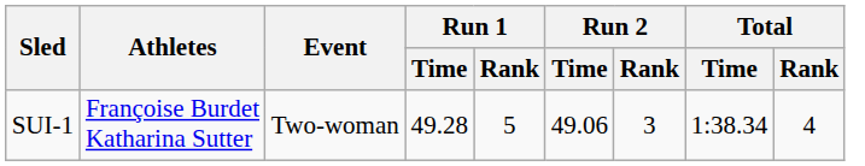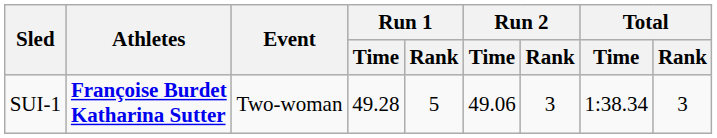SUI-1 | Athletes: normal -> bold
SUI-1 | Total / Rank: 4 -> 3
